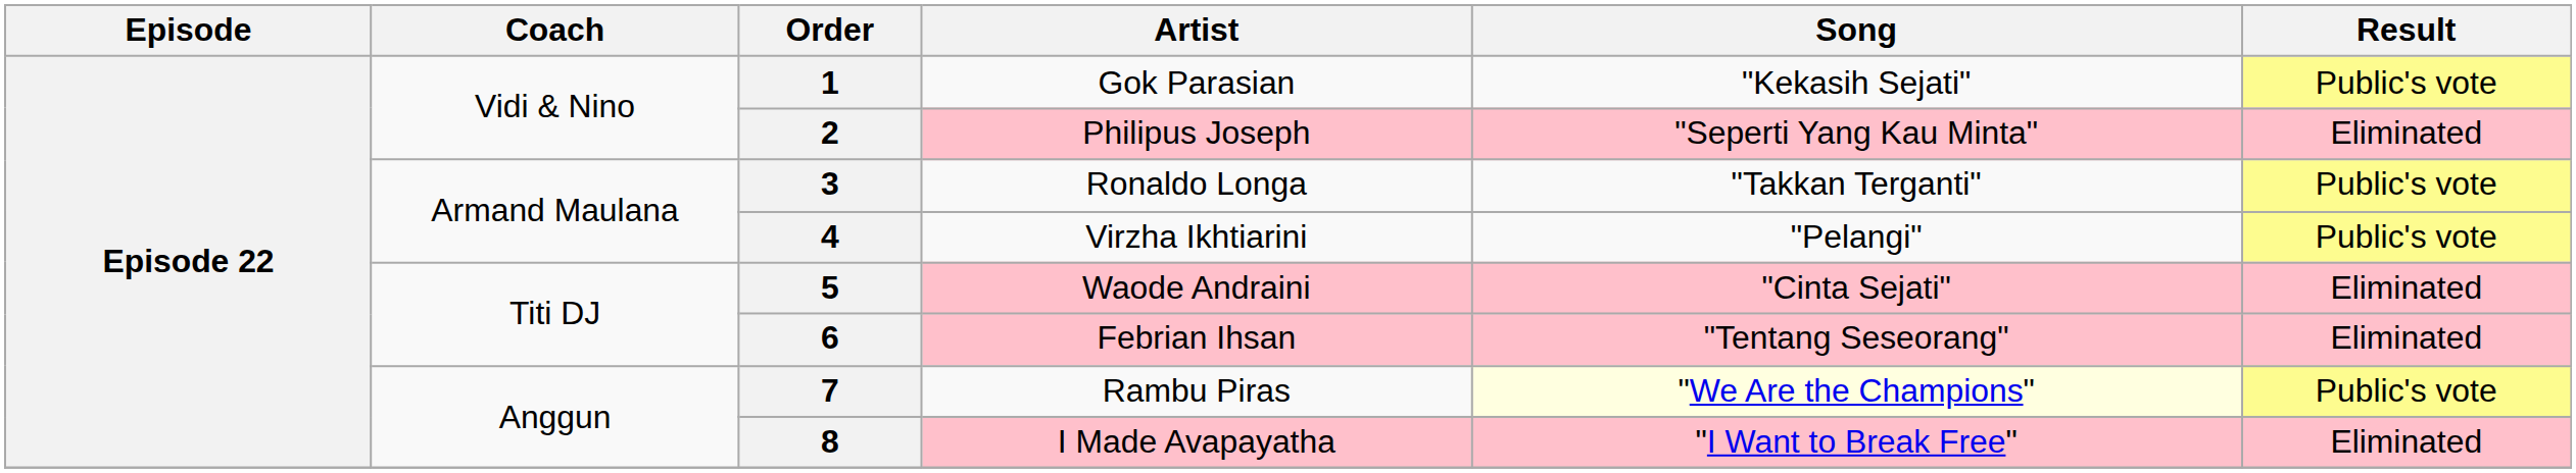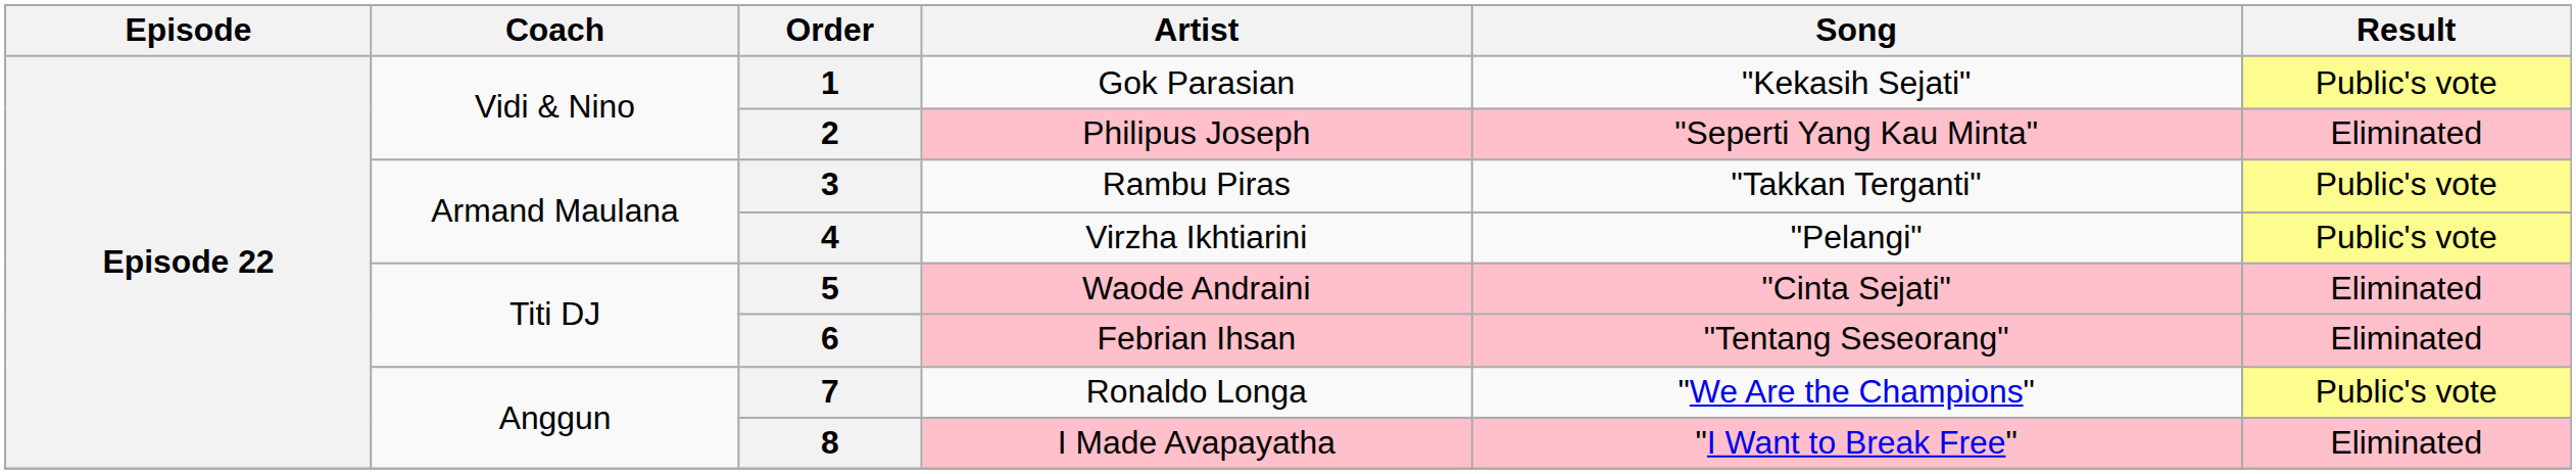3 | Artist: Ronaldo Longa -> Rambu Piras
7 | Artist: Rambu Piras -> Ronaldo Longa
7 | Song: lightyellow background -> no background
